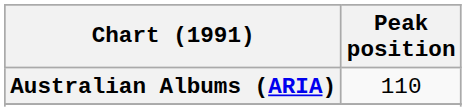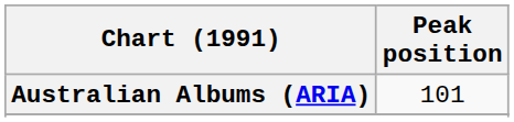Australian Albums (ARIA) | Peak position: 110 -> 101
